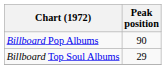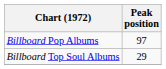Billboard Pop Albums | Peak position: 90 -> 97
